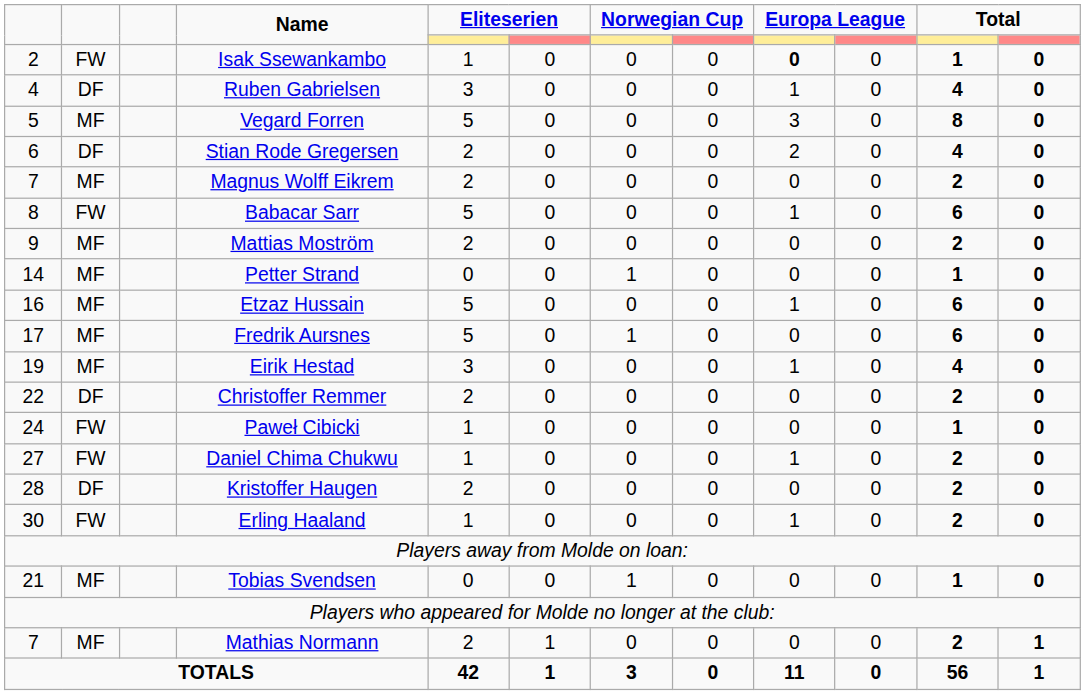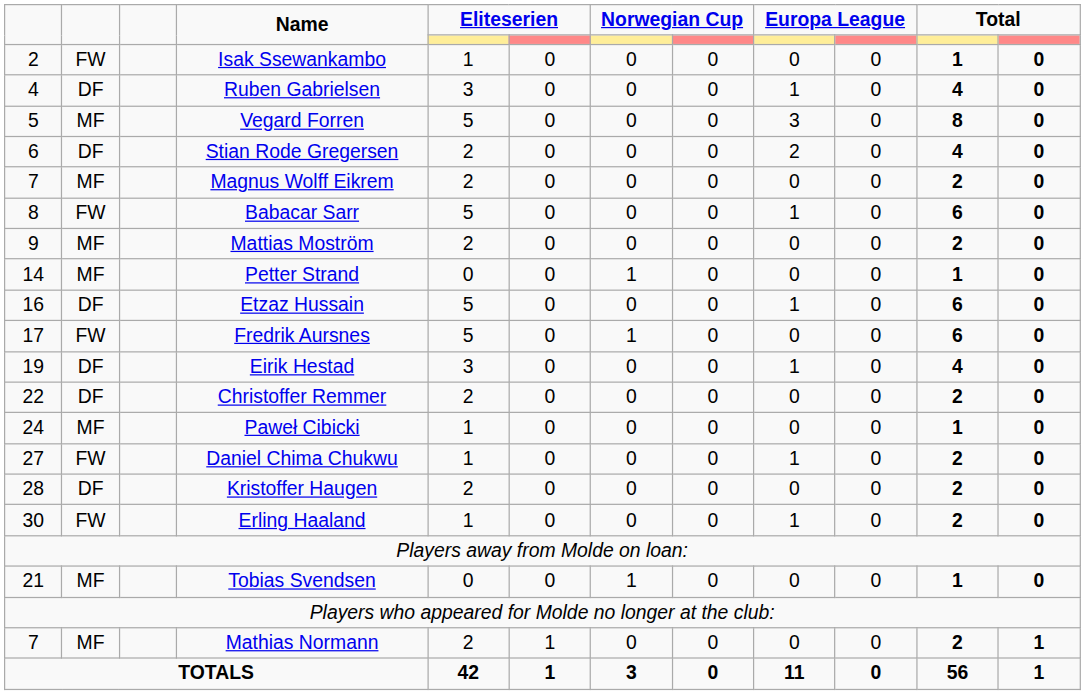Isak Ssewankambo | column 9: bold -> normal
Etzaz Hussain | column 2: MF -> DF
Fredrik Aursnes | column 2: MF -> FW
Eirik Hestad | column 2: MF -> DF
Paweł Cibicki | column 2: FW -> MF
